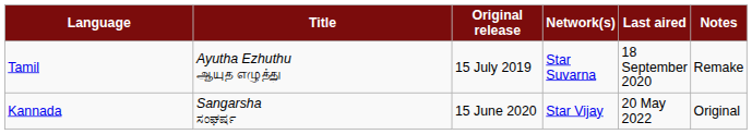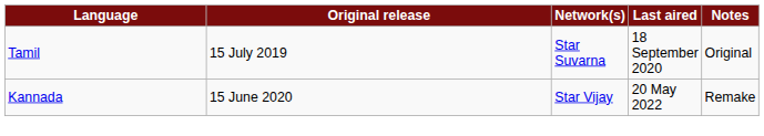- column: Title | Ayutha Ezhuthu ஆயுத எழுத்து | Sangarsha ಸಂಘರ್ಷ
Tamil | Notes: Remake -> Original
Kannada | Notes: Original -> Remake
